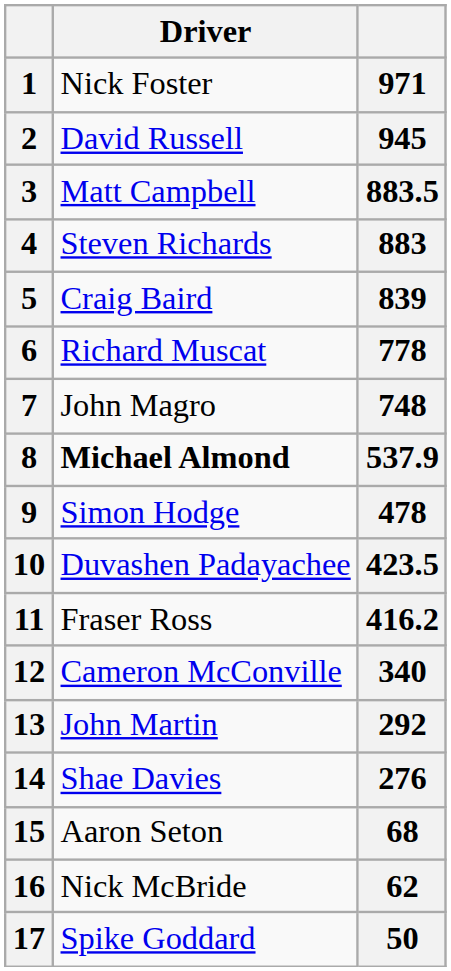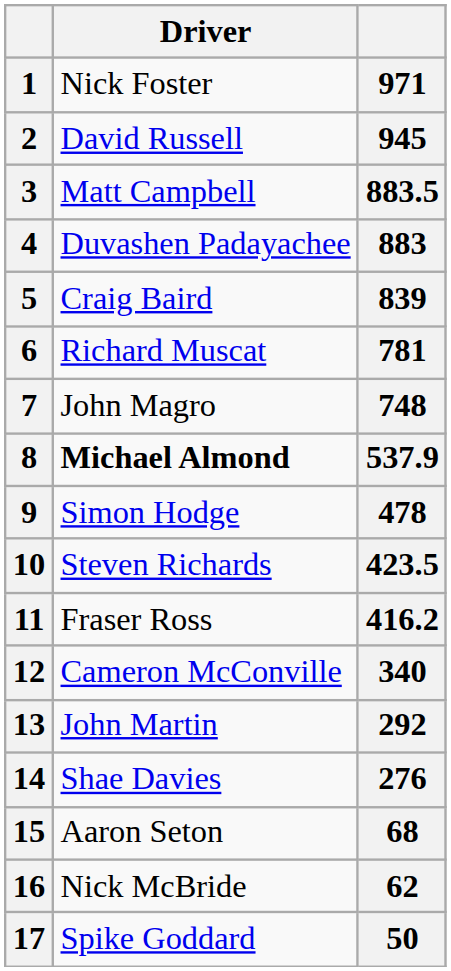4 | Driver: Steven Richards -> Duvashen Padayachee
6 | column 3: 778 -> 781
10 | Driver: Duvashen Padayachee -> Steven Richards
